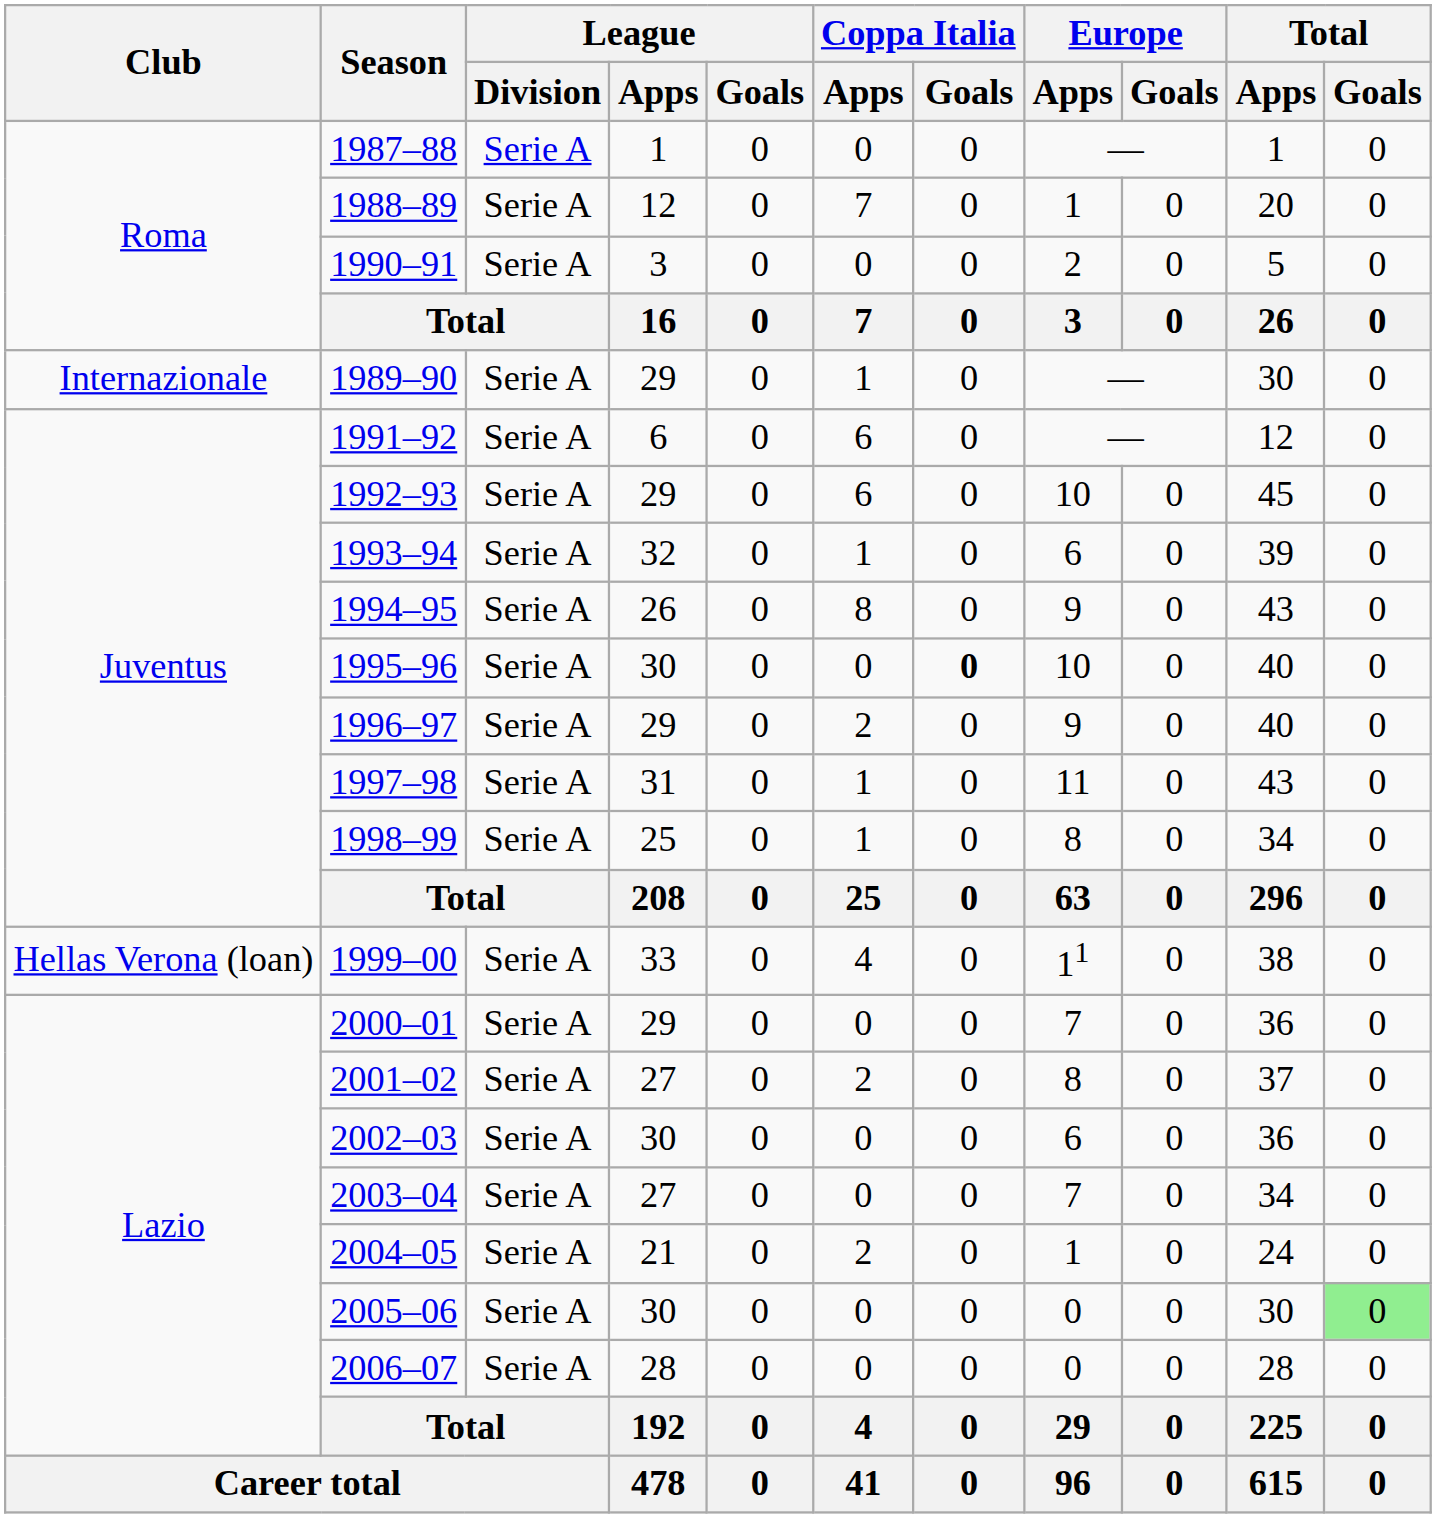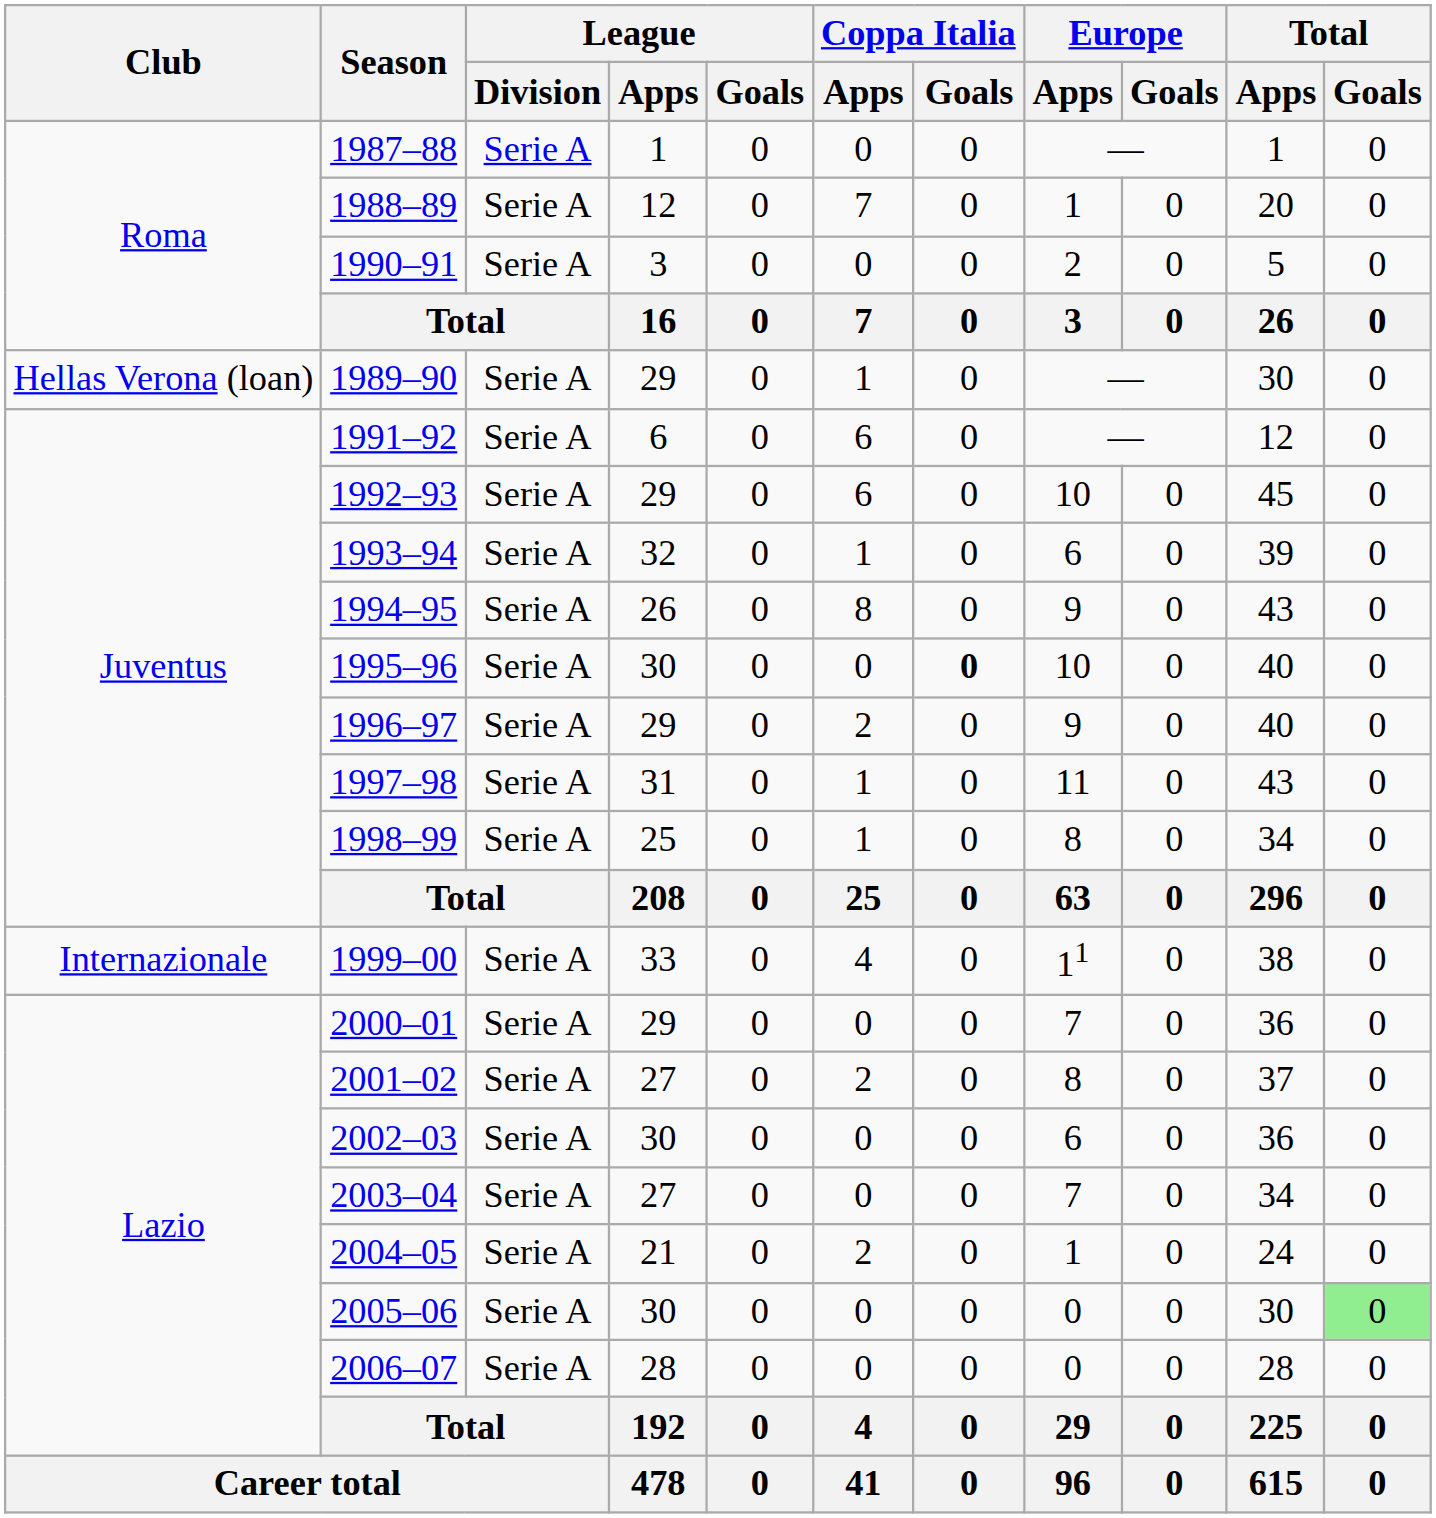1989–90 | Club: Internazionale -> Hellas Verona (loan)
1999–00 | Club: Hellas Verona (loan) -> Internazionale
